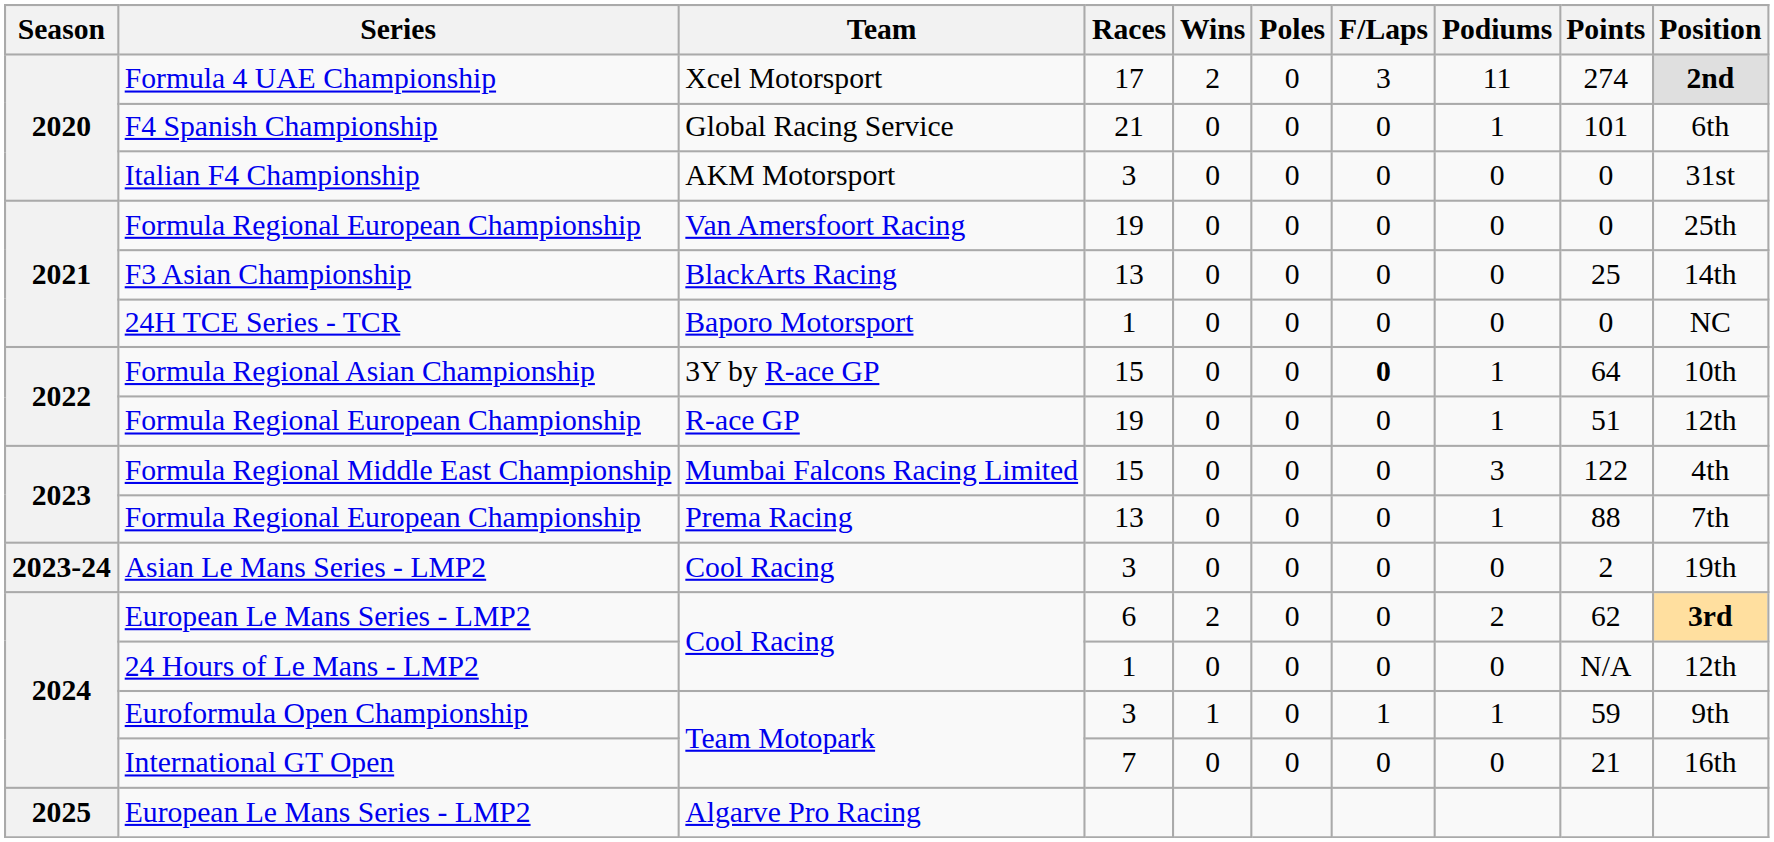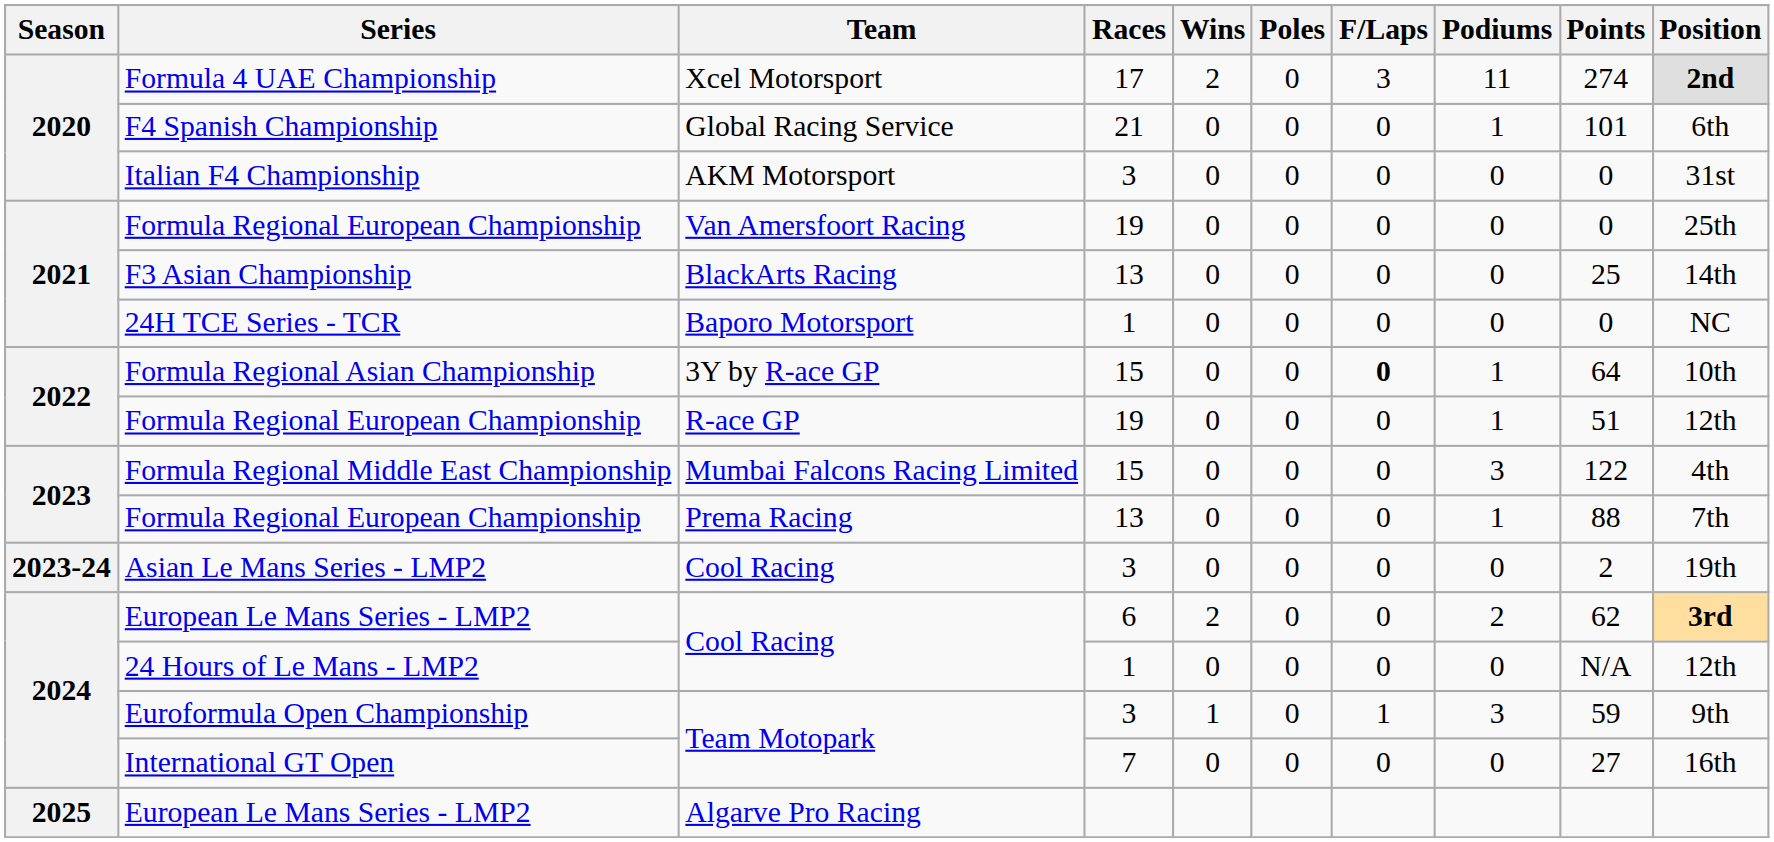Euroformula Open Championship | Podiums: 1 -> 3
International GT Open | Points: 21 -> 27
